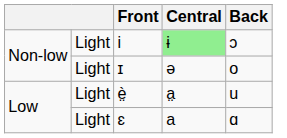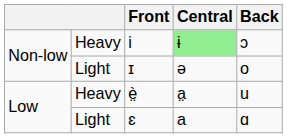i | column 2: Light -> Heavy
è̤ | column 2: Light -> Heavy
